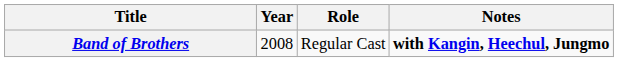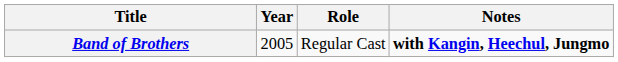Band of Brothers | Year: 2008 -> 2005
